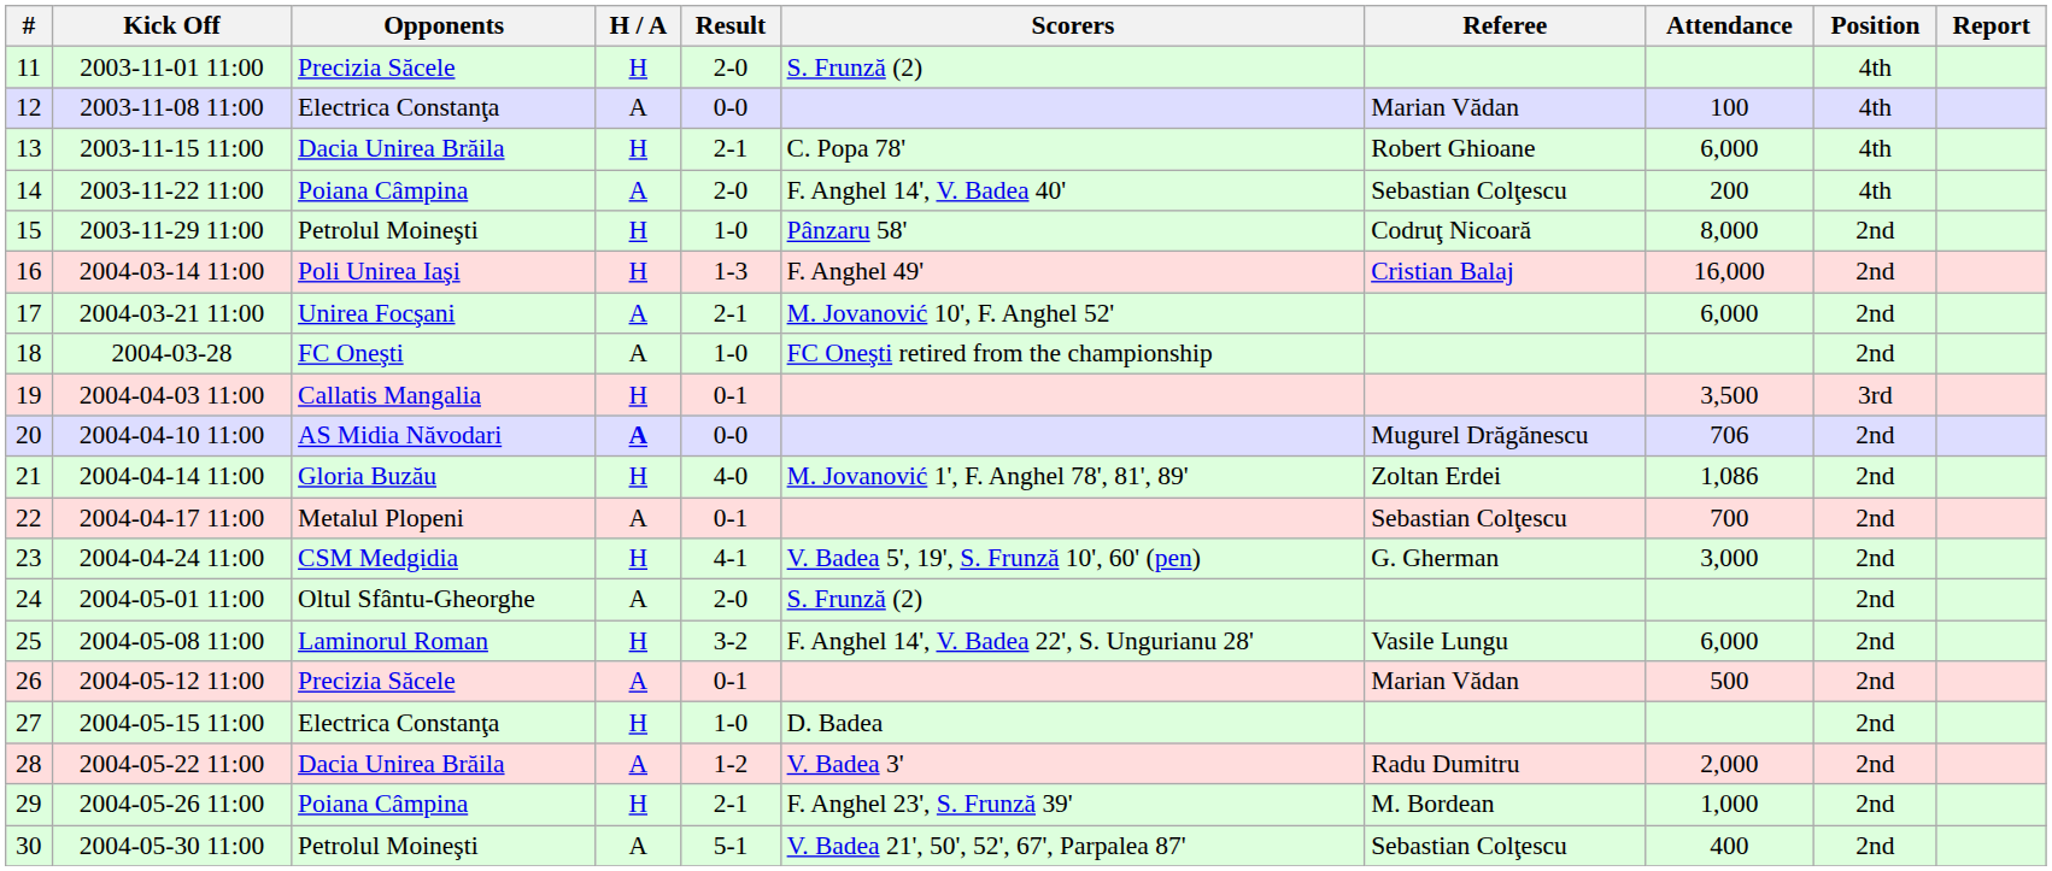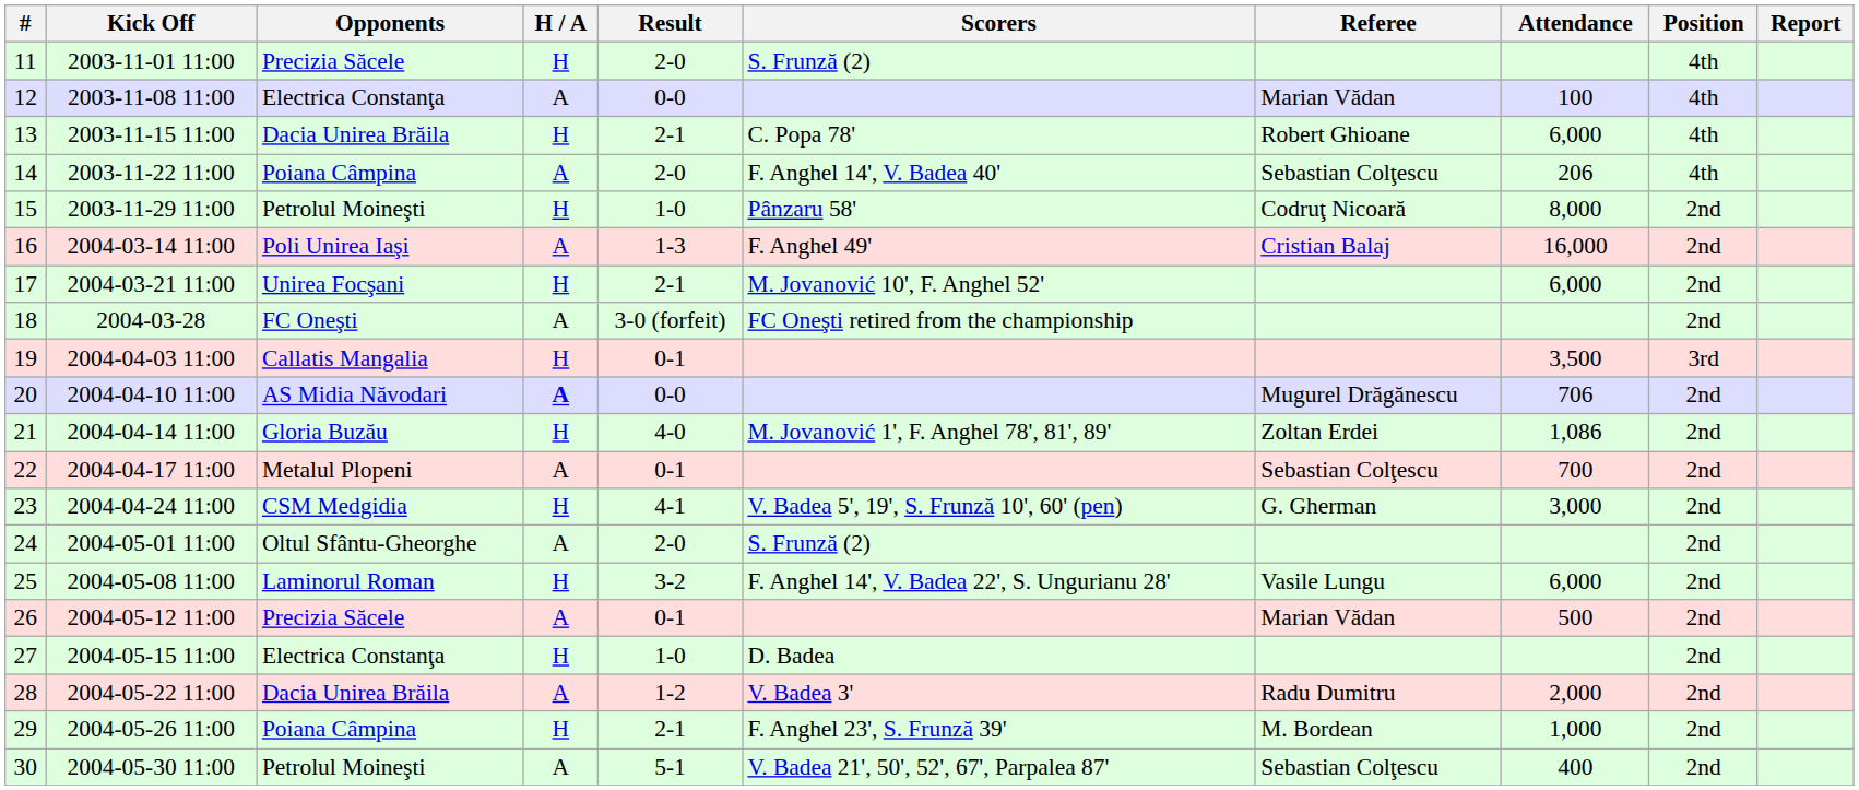14 | Attendance: 200 -> 206
16 | H / A: H -> A
17 | H / A: A -> H
18 | Result: 1-0 -> 3-0 (forfeit)
